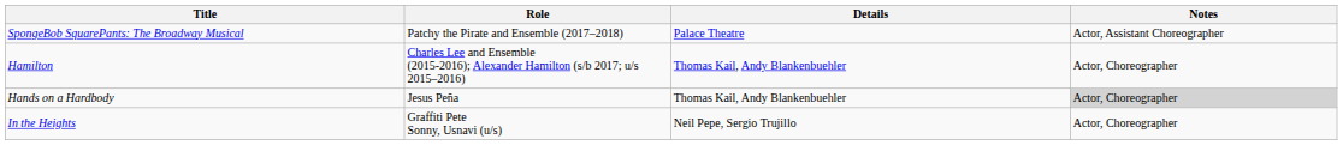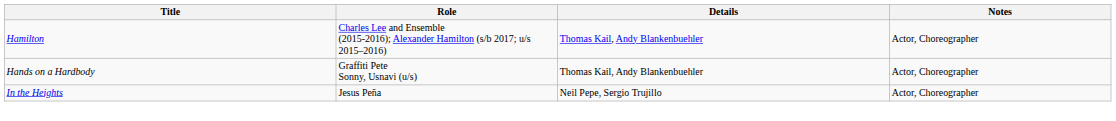- row: SpongeBob SquarePants: The Broadway Musical | Patchy the Pirate and Ensemble (2017–2018) | Palace Theatre | Actor, Assistant Choreographer
Hands on a Hardbody | Role: Jesus Peña -> Graffiti Pete Sonny, Usnavi (u/s)
Hands on a Hardbody | Notes: lightgrey background -> no background
In the Heights | Role: Graffiti Pete Sonny, Usnavi (u/s) -> Jesus Peña
